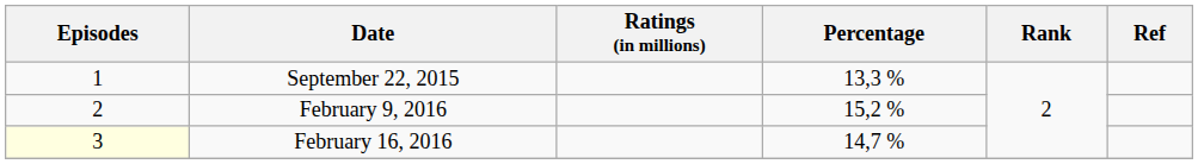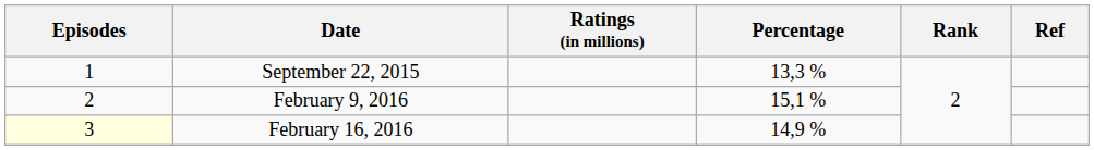February 9, 2016 | Percentage: 15,2 % -> 15,1 %
February 16, 2016 | Percentage: 14,7 % -> 14,9 %
